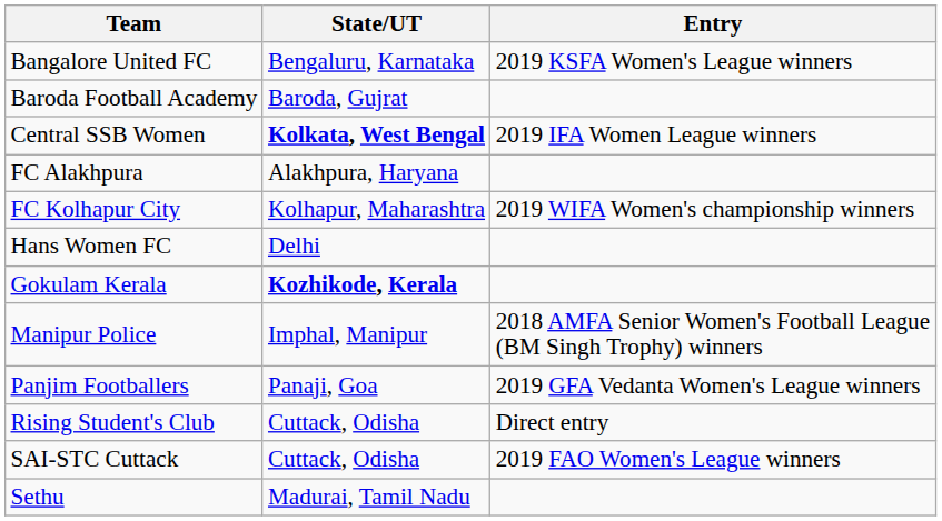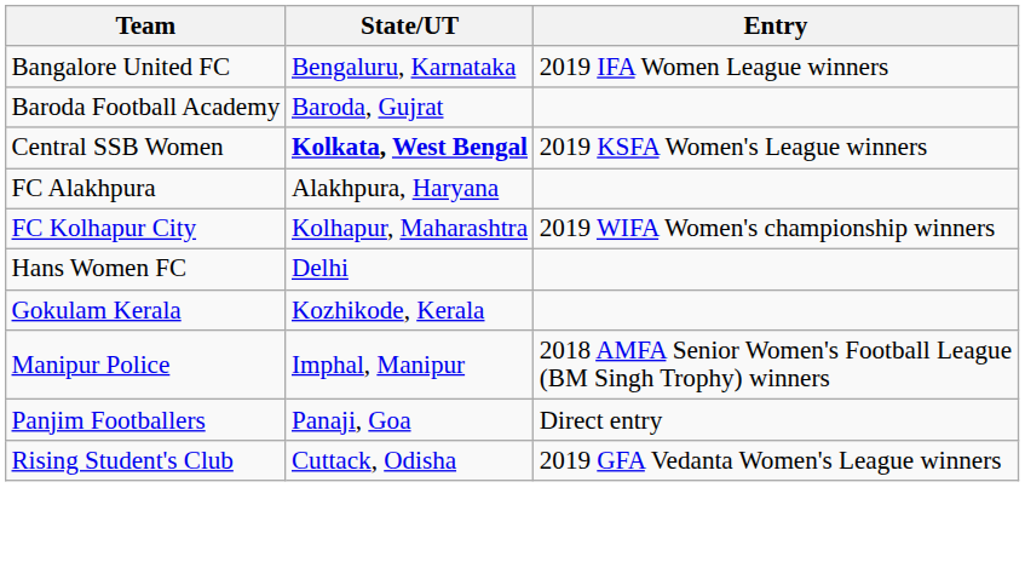Bangalore United FC | Entry: 2019 KSFA Women's League winners -> 2019 IFA Women League winners
Central SSB Women | Entry: 2019 IFA Women League winners -> 2019 KSFA Women's League winners
Gokulam Kerala | State/UT: bold -> normal
Panjim Footballers | Entry: 2019 GFA Vedanta Women's League winners -> Direct entry
Rising Student's Club | Entry: Direct entry -> 2019 GFA Vedanta Women's League winners
- row: SAI-STC Cuttack | Cuttack, Odisha | 2019 FAO Women's League winners
- row: Sethu | Madurai, Tamil Nadu
